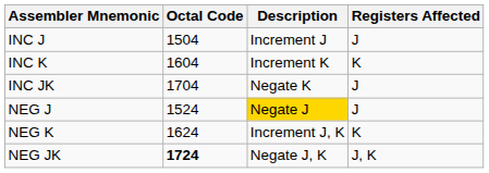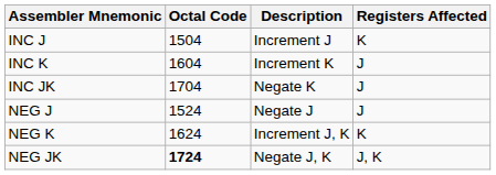INC J | Registers Affected: J -> K
INC K | Registers Affected: K -> J
NEG J | Description: gold background -> no background
